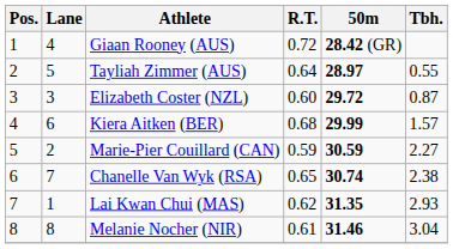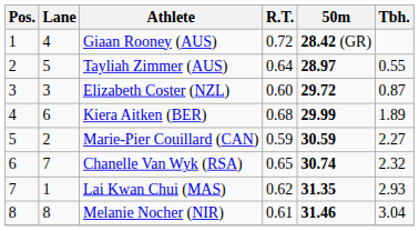Kiera Aitken (BER) | Tbh.: 1.57 -> 1.89
Chanelle Van Wyk (RSA) | Tbh.: 2.38 -> 2.32
